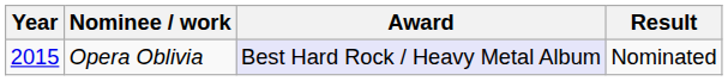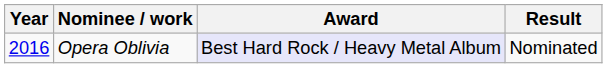Opera Oblivia | Year: 2015 -> 2016
